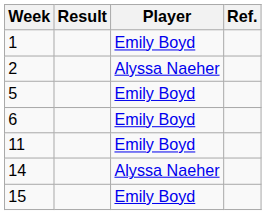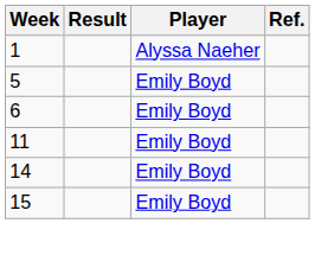1 | Player: Emily Boyd -> Alyssa Naeher
- row: 2 | Alyssa Naeher
14 | Player: Alyssa Naeher -> Emily Boyd
